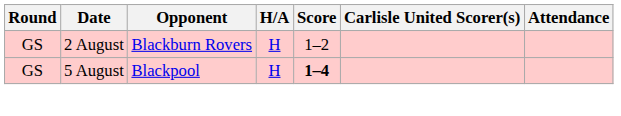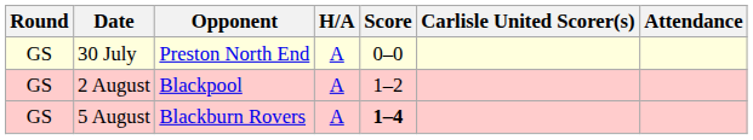+ row: GS | 30 July | Preston North End | A | 0–0
2 August | Opponent: Blackburn Rovers -> Blackpool
2 August | H/A: H -> A
5 August | Opponent: Blackpool -> Blackburn Rovers
5 August | H/A: H -> A
